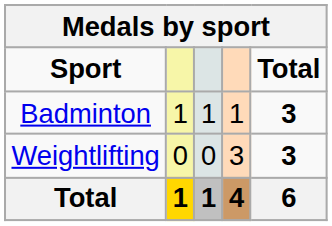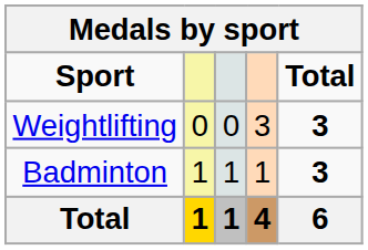rows swapped: Badminton <-> Weightlifting
